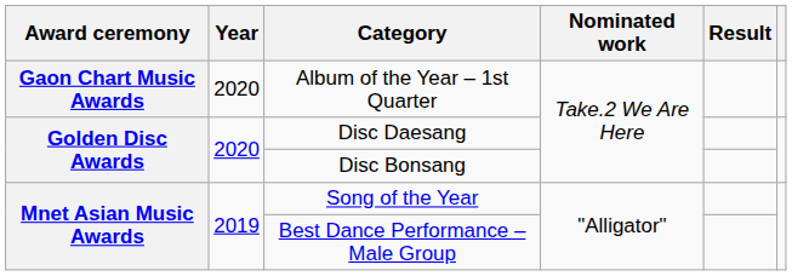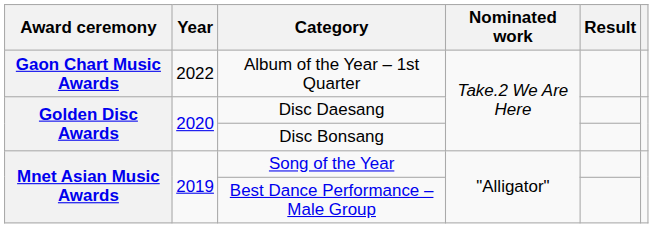Album of the Year – 1st Quarter | Year: 2020 -> 2022
